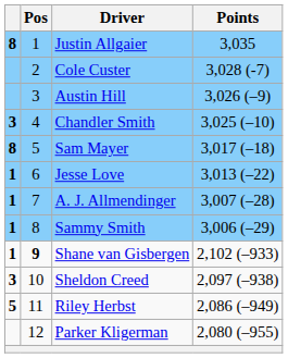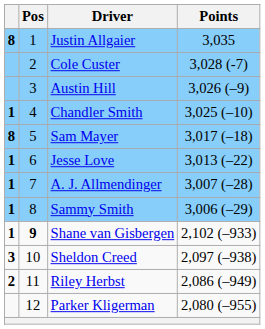Chandler Smith | column 1: 3 -> 1
Riley Herbst | column 1: 5 -> 2
